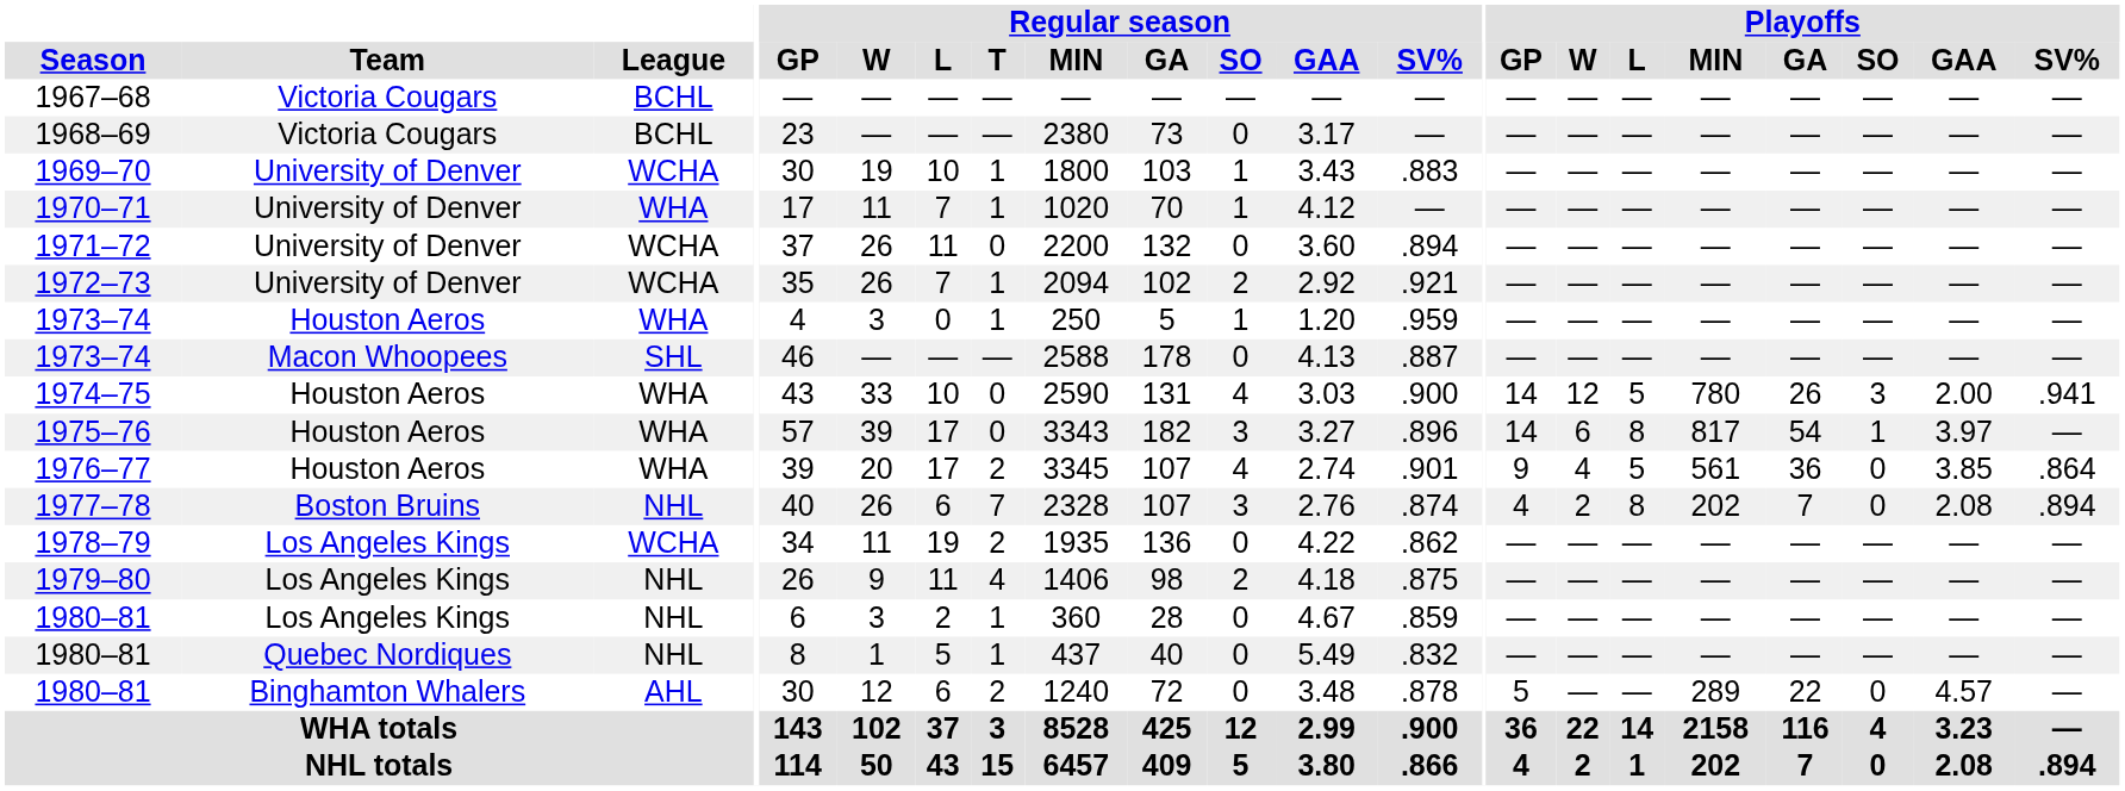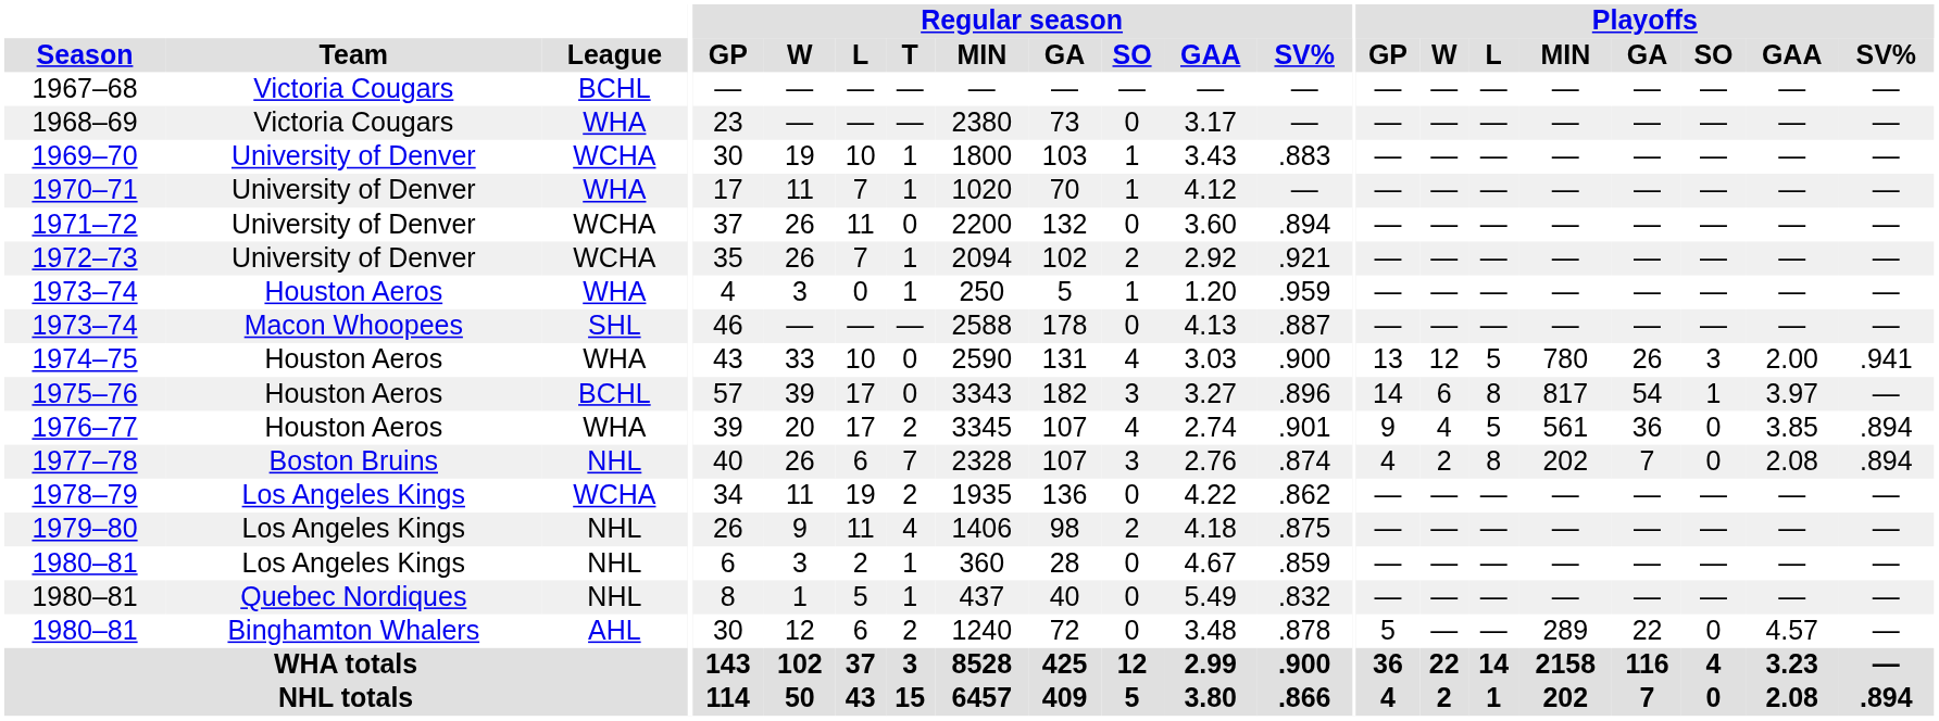1968–69 | League: BCHL -> WHA
1974–75 | Playoffs / GP: 14 -> 13
1975–76 | League: WHA -> BCHL
1976–77 | Playoffs / SV%: .864 -> .894
